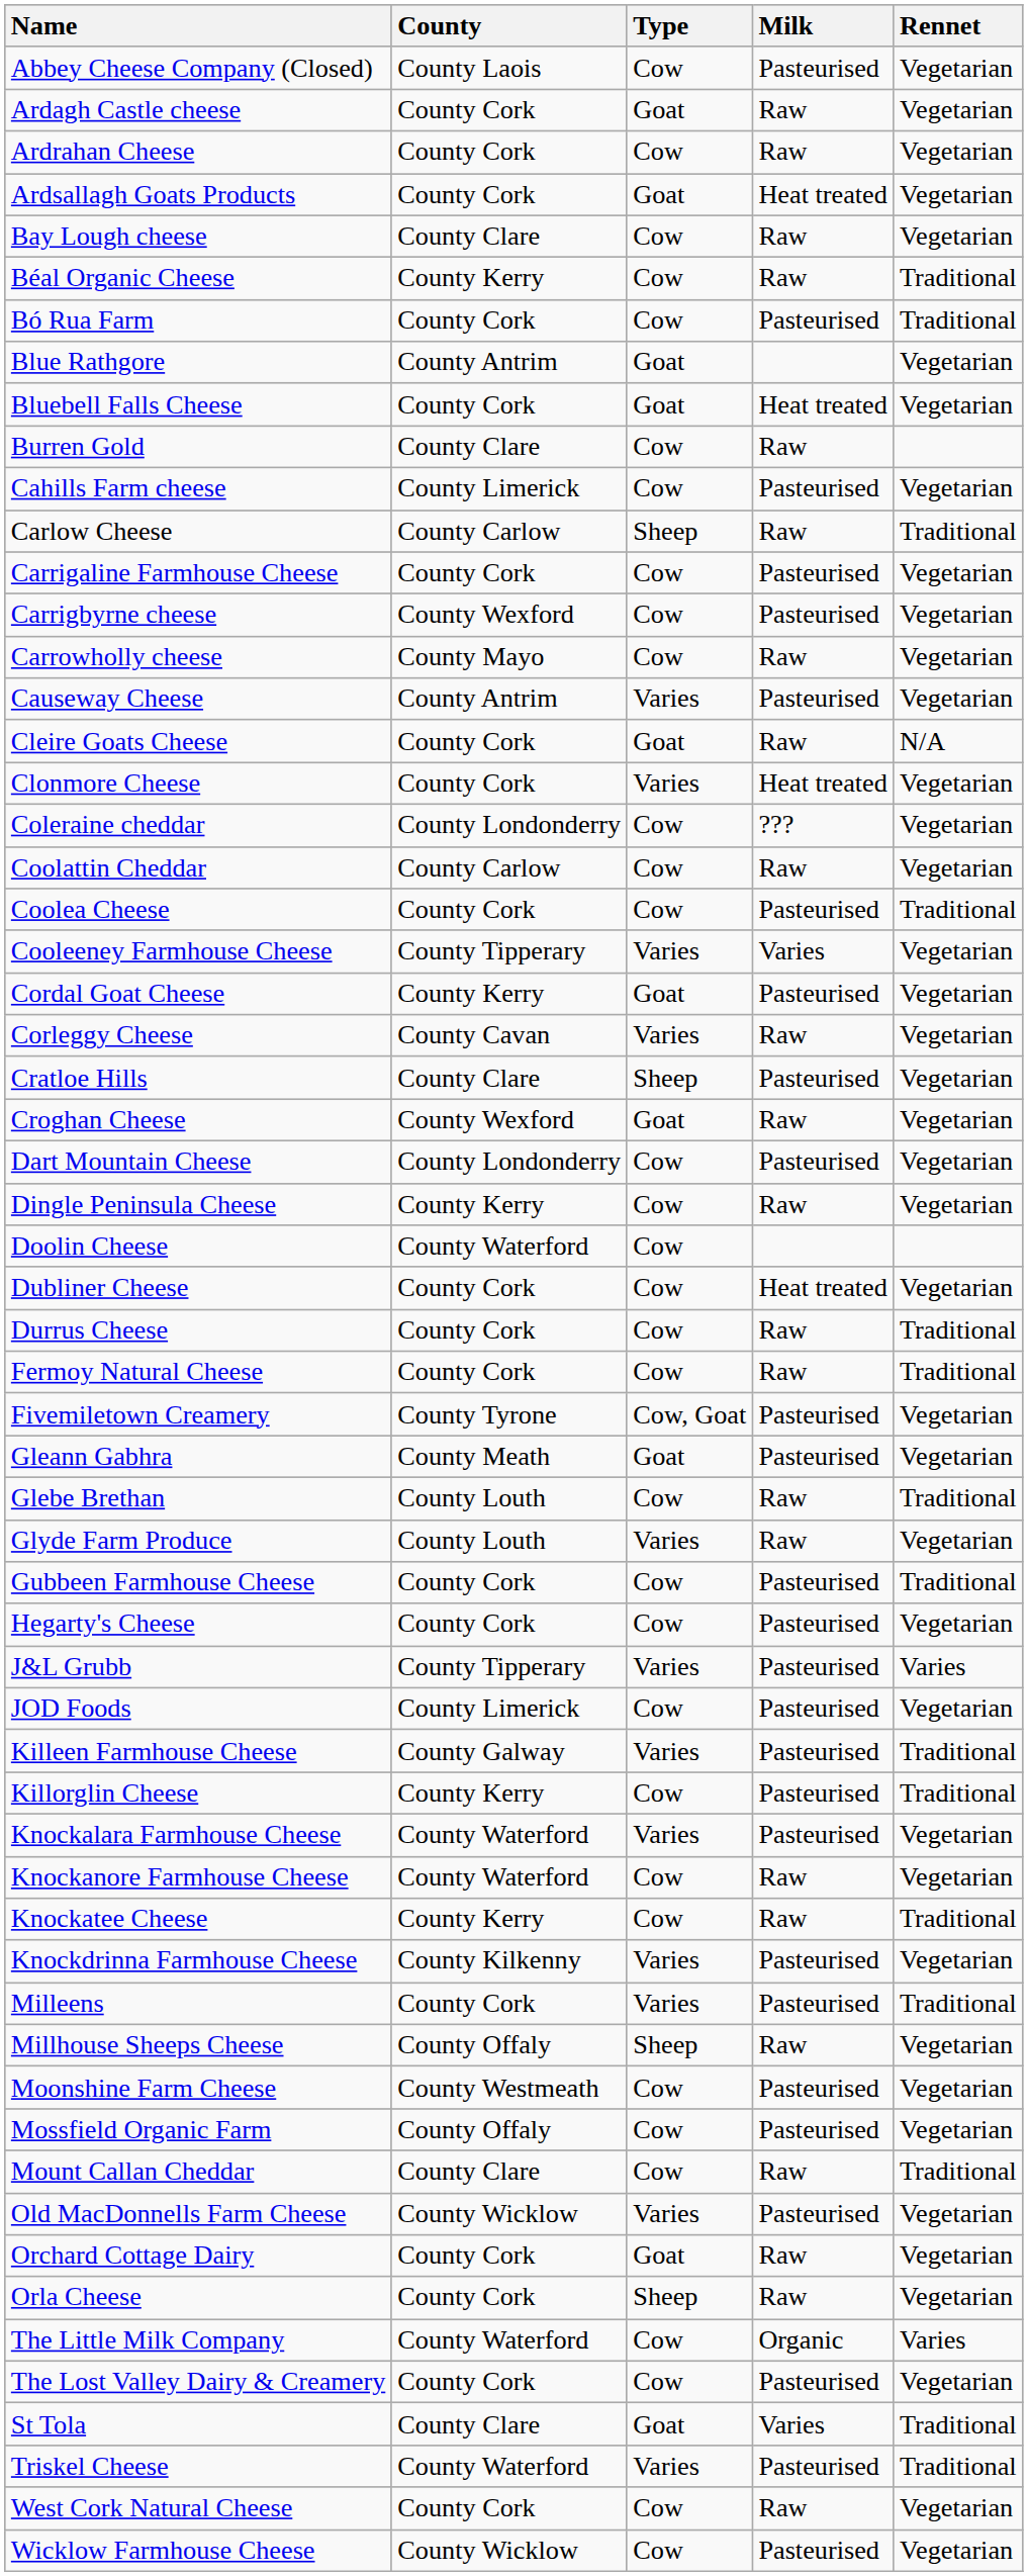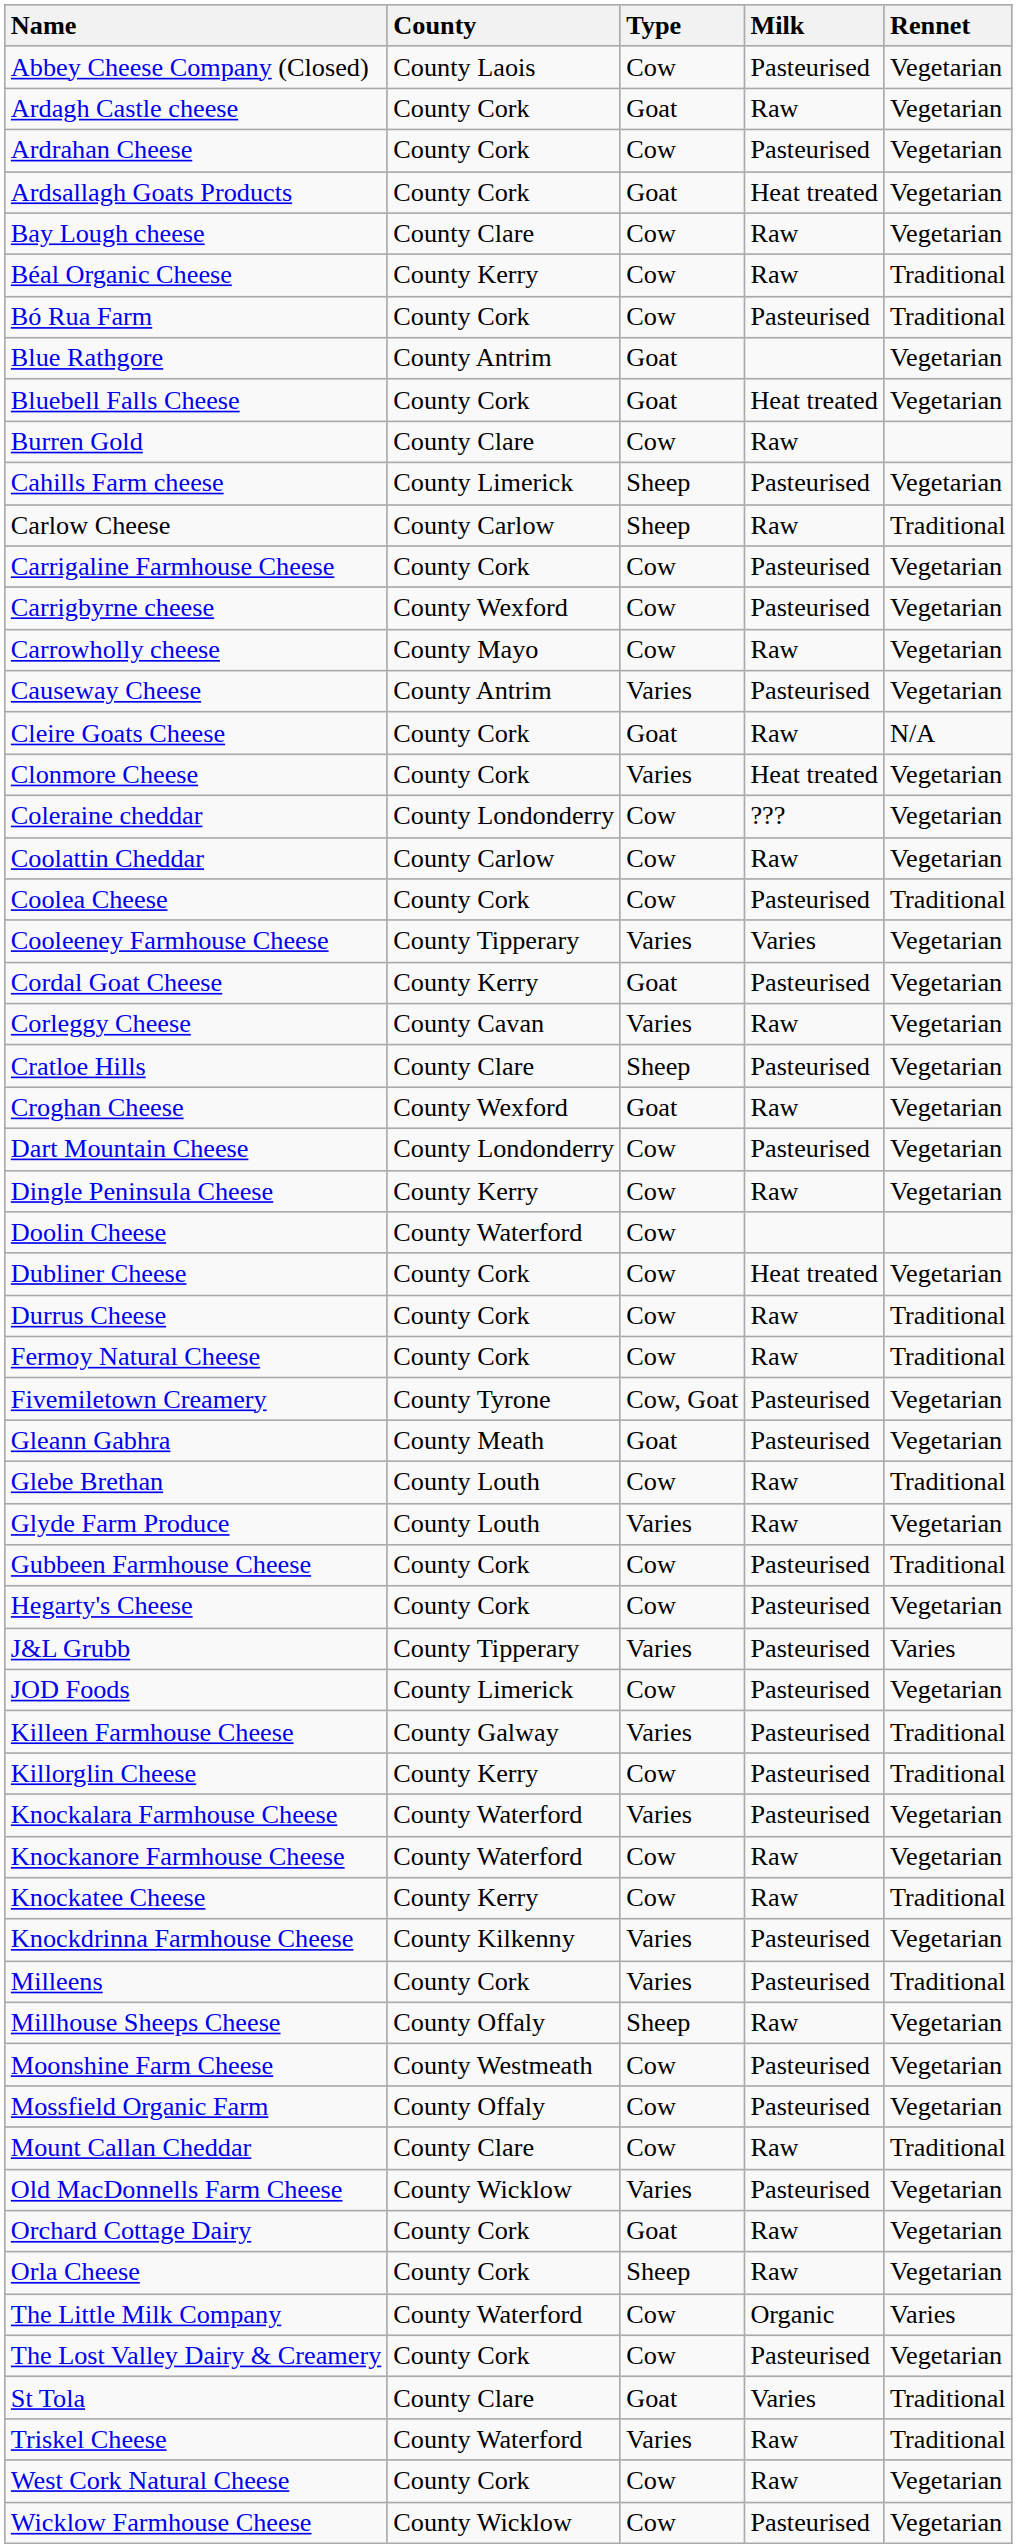Ardrahan Cheese | Milk: Raw -> Pasteurised
Cahills Farm cheese | Type: Cow -> Sheep
Triskel Cheese | Milk: Pasteurised -> Raw
